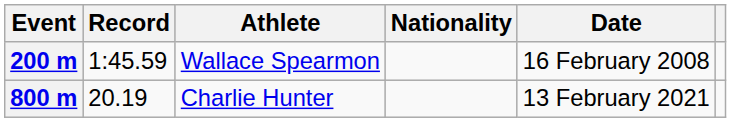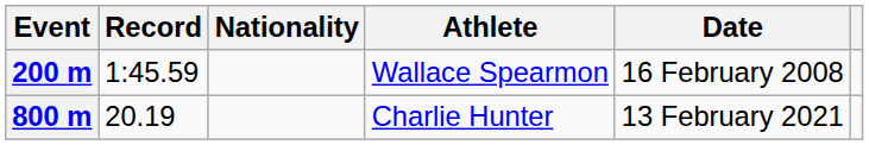columns swapped: Athlete <-> Nationality
